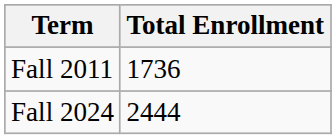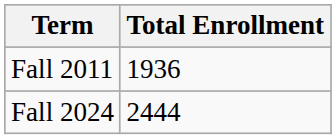Fall 2011 | Total Enrollment: 1736 -> 1936
